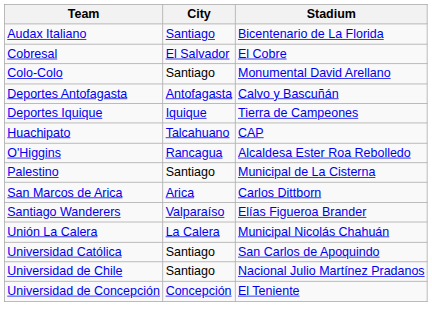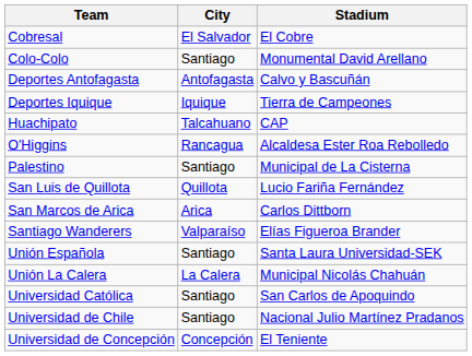- row: Audax Italiano | Santiago | Bicentenario de La Florida
+ row: San Luis de Quillota | Quillota | Lucio Fariña Fernández
+ row: Unión Española | Santiago | Santa Laura Universidad-SEK
